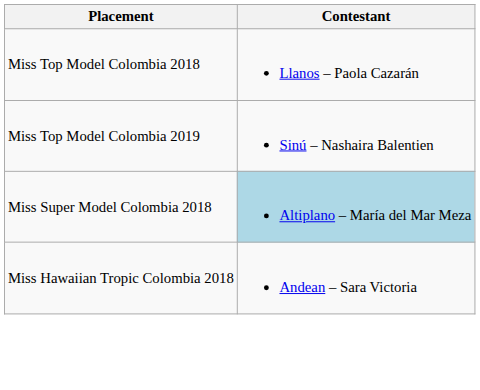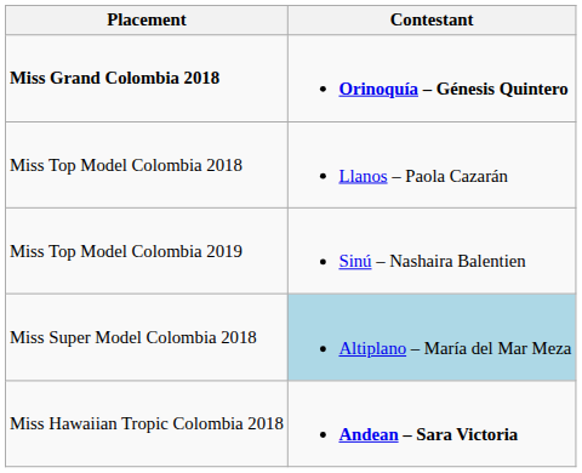+ row: Miss Grand Colombia 2018 | Orinoquía – Génesis Quintero
Miss Hawaiian Tropic Colombia 2018 | Contestant: normal -> bold
